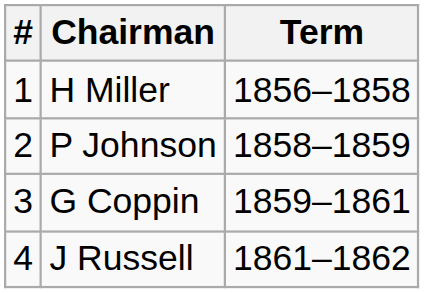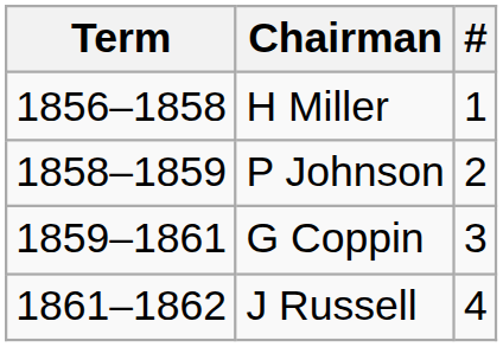columns swapped: # <-> Term
